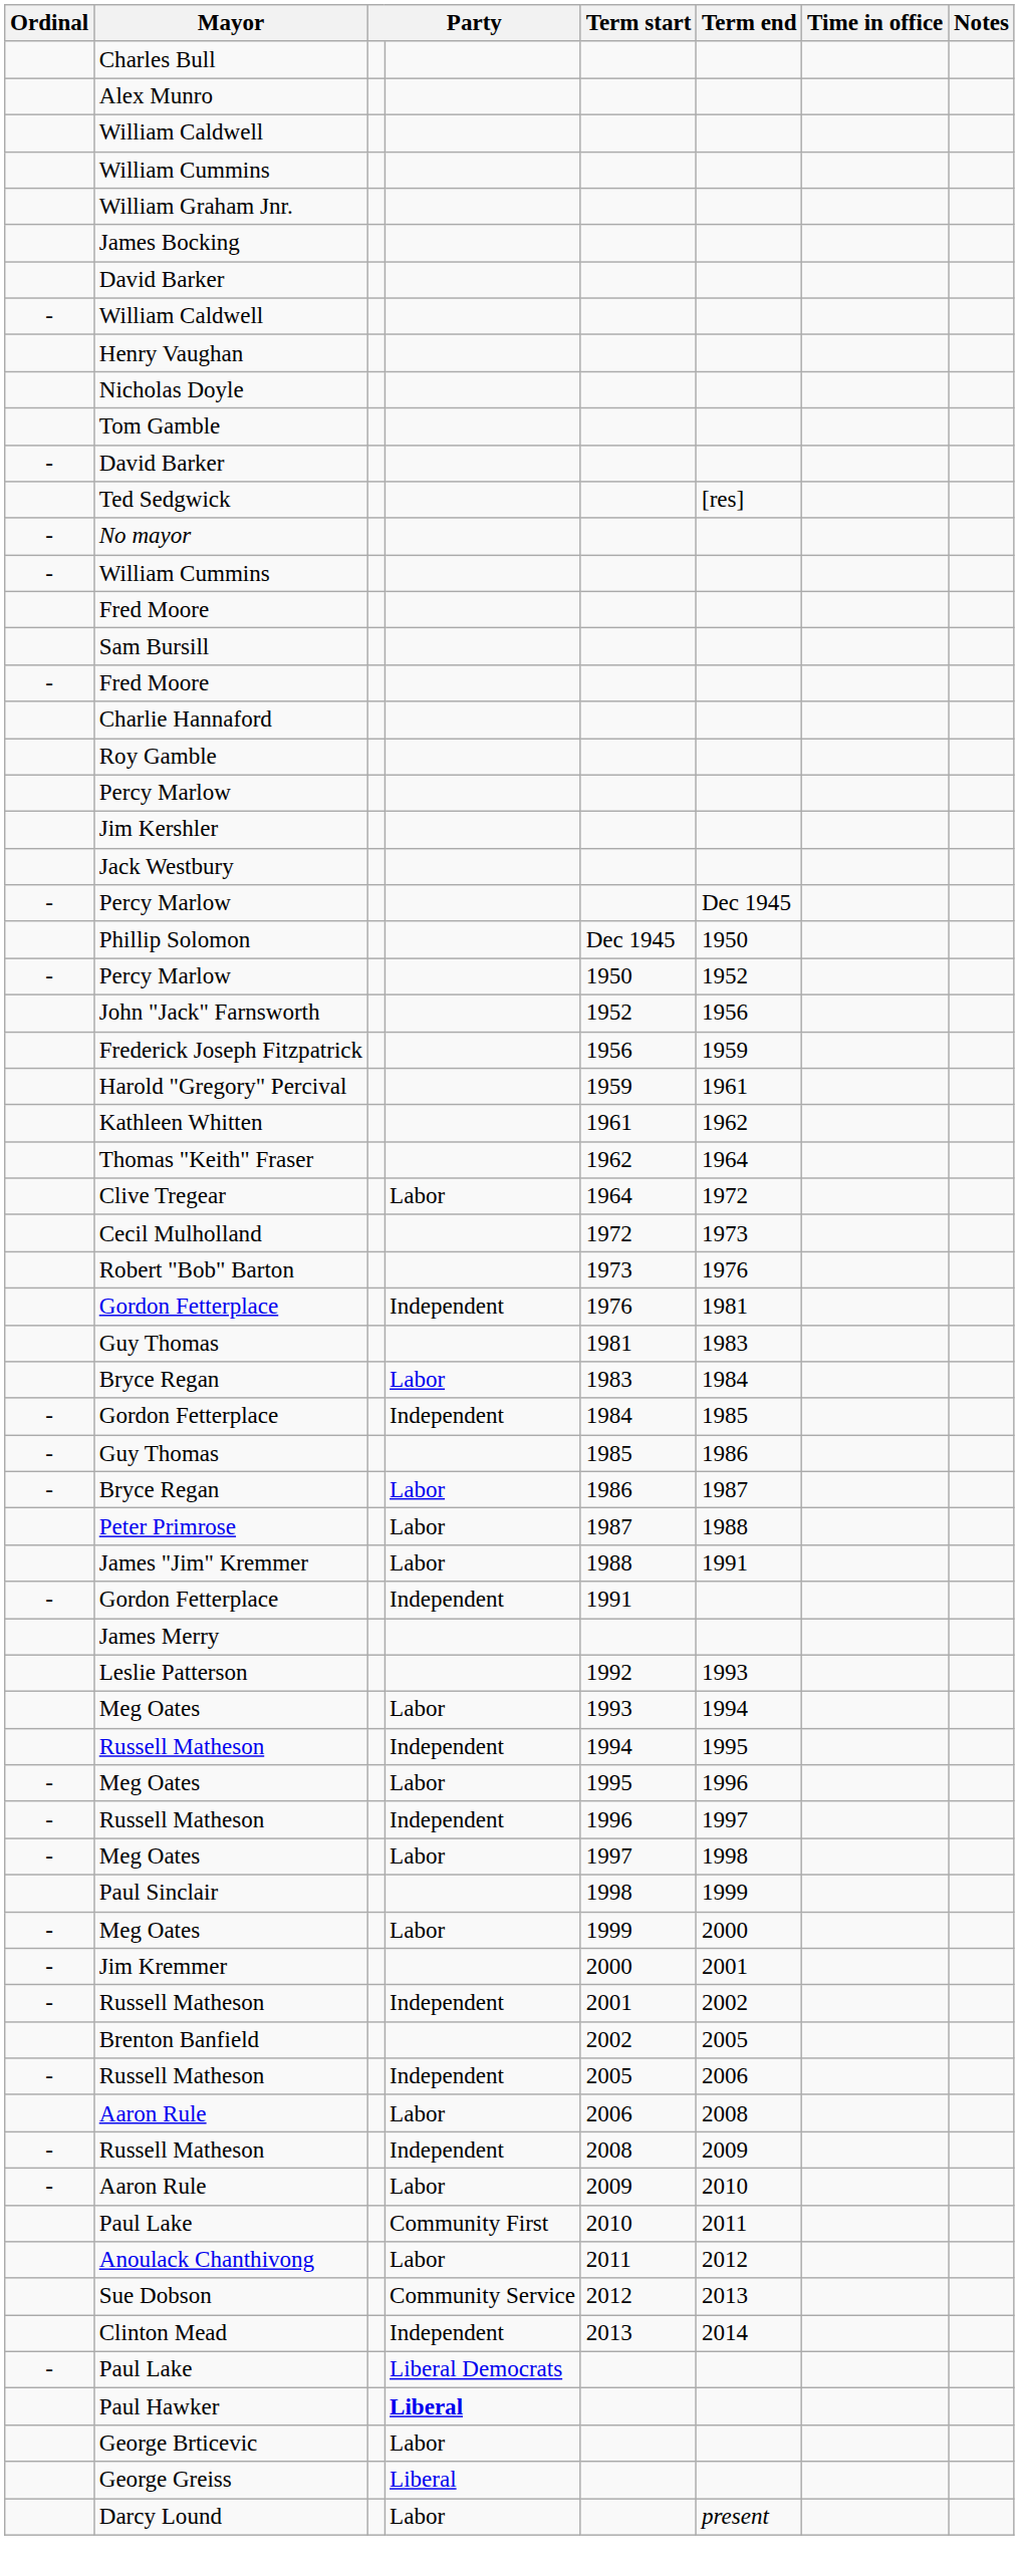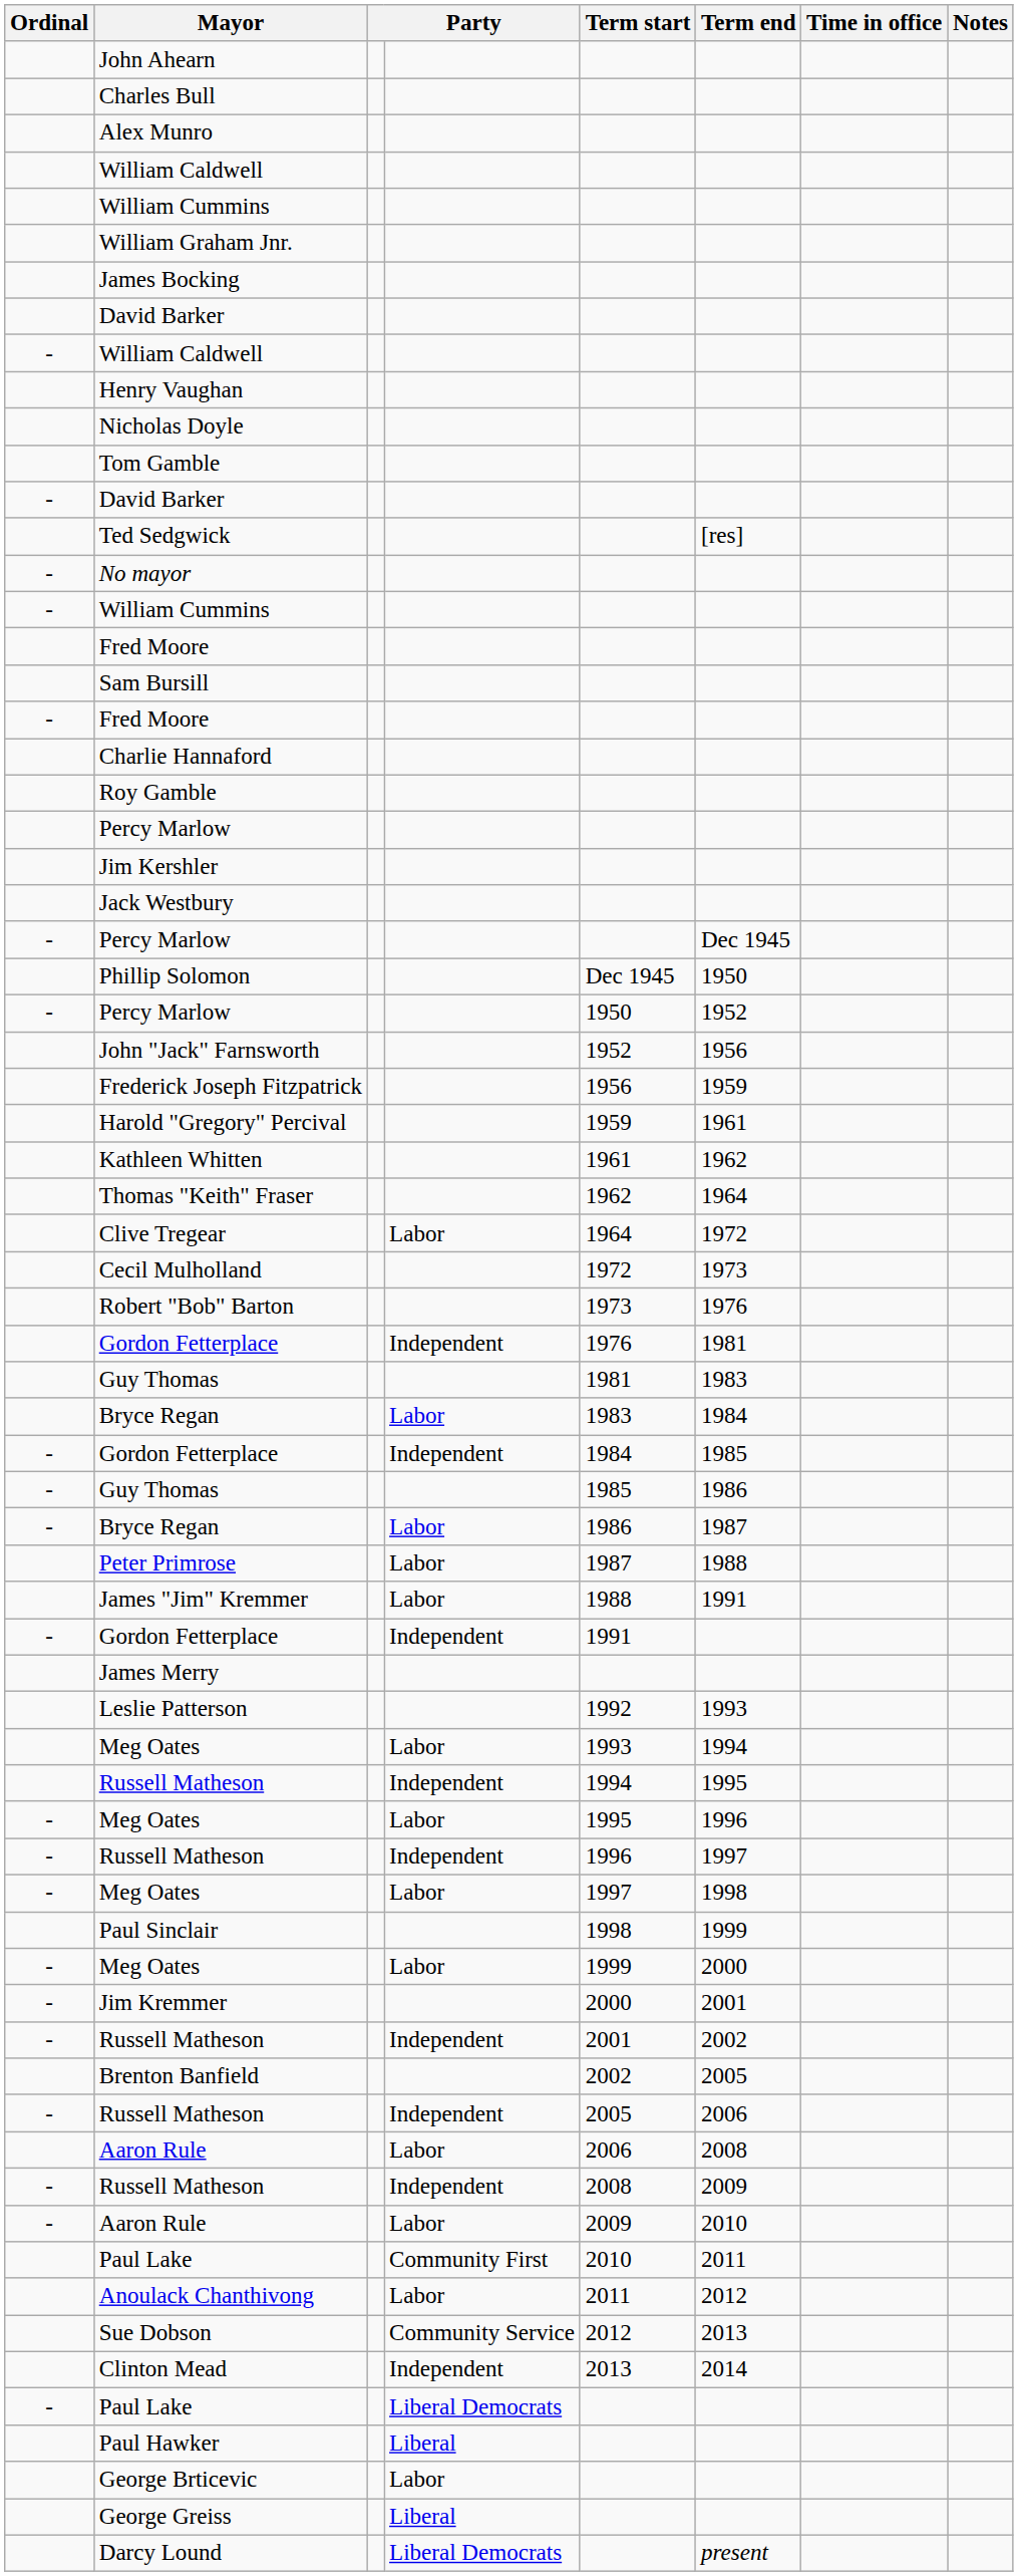+ row: John Ahearn
Paul Hawker | column 4: bold -> normal
Darcy Lound | column 4: Labor -> Liberal Democrats
